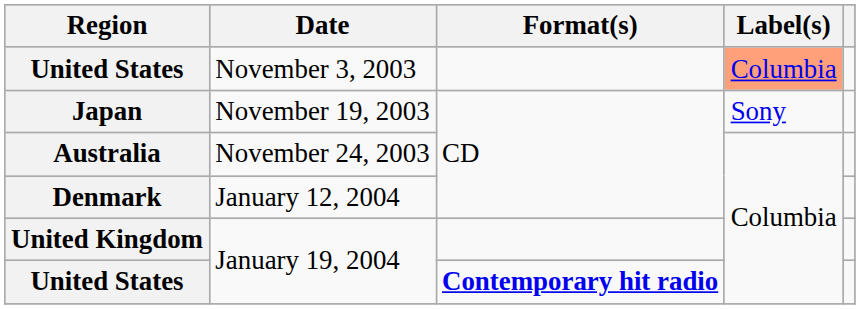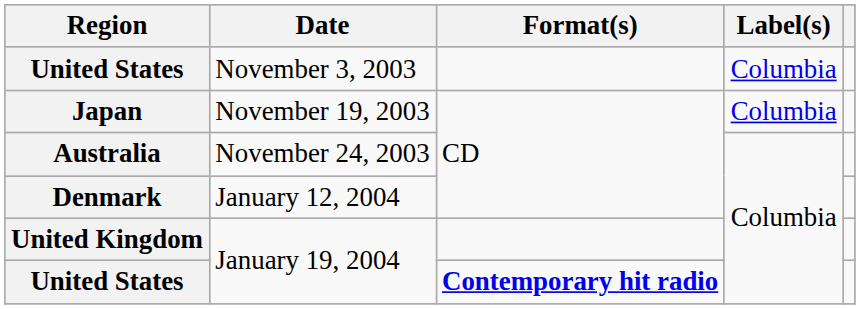United States / November 3, 2003 | Label(s): lightsalmon background -> no background
Japan | Label(s): Sony -> Columbia
